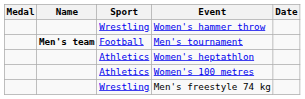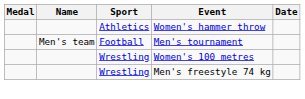Women's hammer throw | Sport: Wrestling -> Athletics
Men's tournament | Name: bold -> normal
- row: Athletics | Women's heptathlon
Women's 100 metres | Sport: Athletics -> Wrestling
